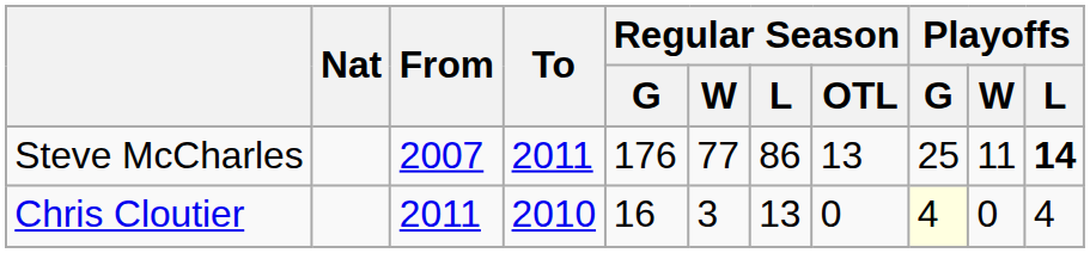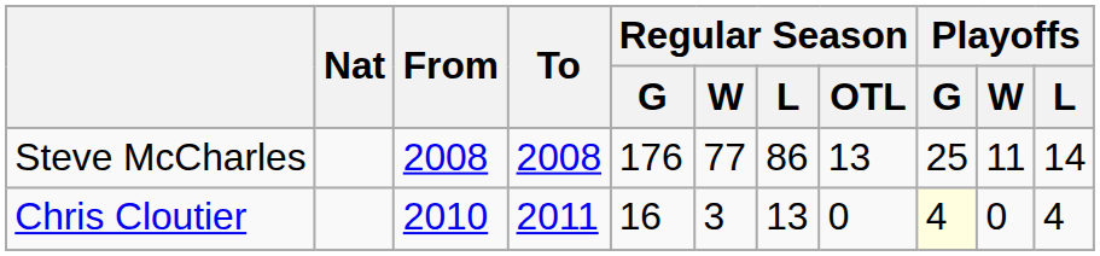Steve McCharles | From: 2007 -> 2008
Steve McCharles | To: 2011 -> 2008
Steve McCharles | Playoffs / L: bold -> normal
Chris Cloutier | From: 2011 -> 2010
Chris Cloutier | To: 2010 -> 2011
